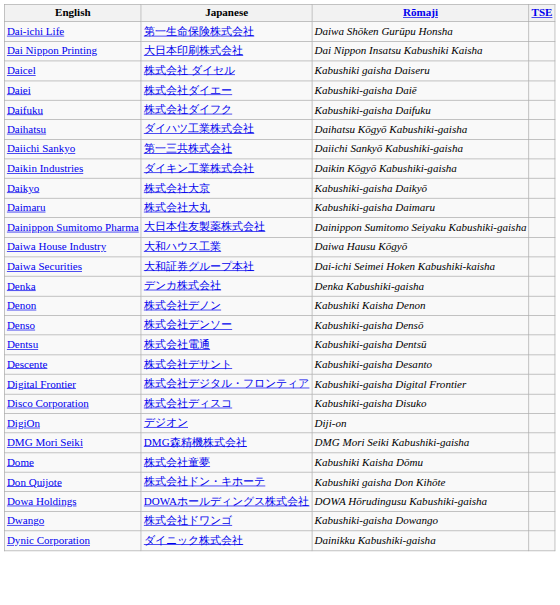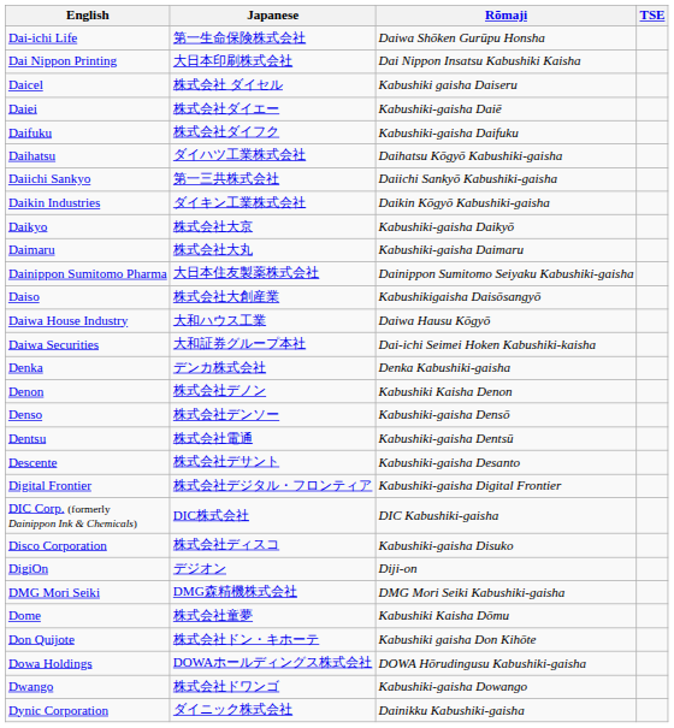+ row: Daiso | 株式会社大創産業 | Kabushikigaisha Daisōsangyō
+ row: DIC Corp. (formerly Dainippon Ink & Chemicals) | DIC株式会社 | DIC Kabushiki-gaisha
